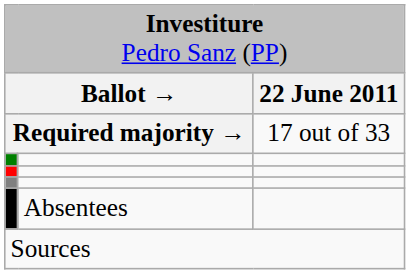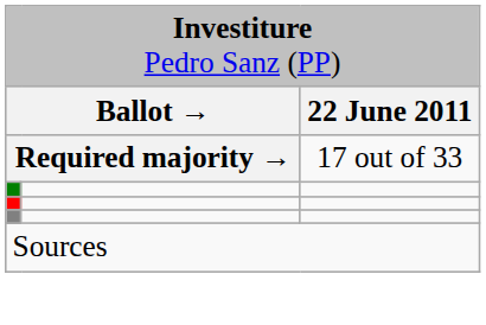- row: Absentees
